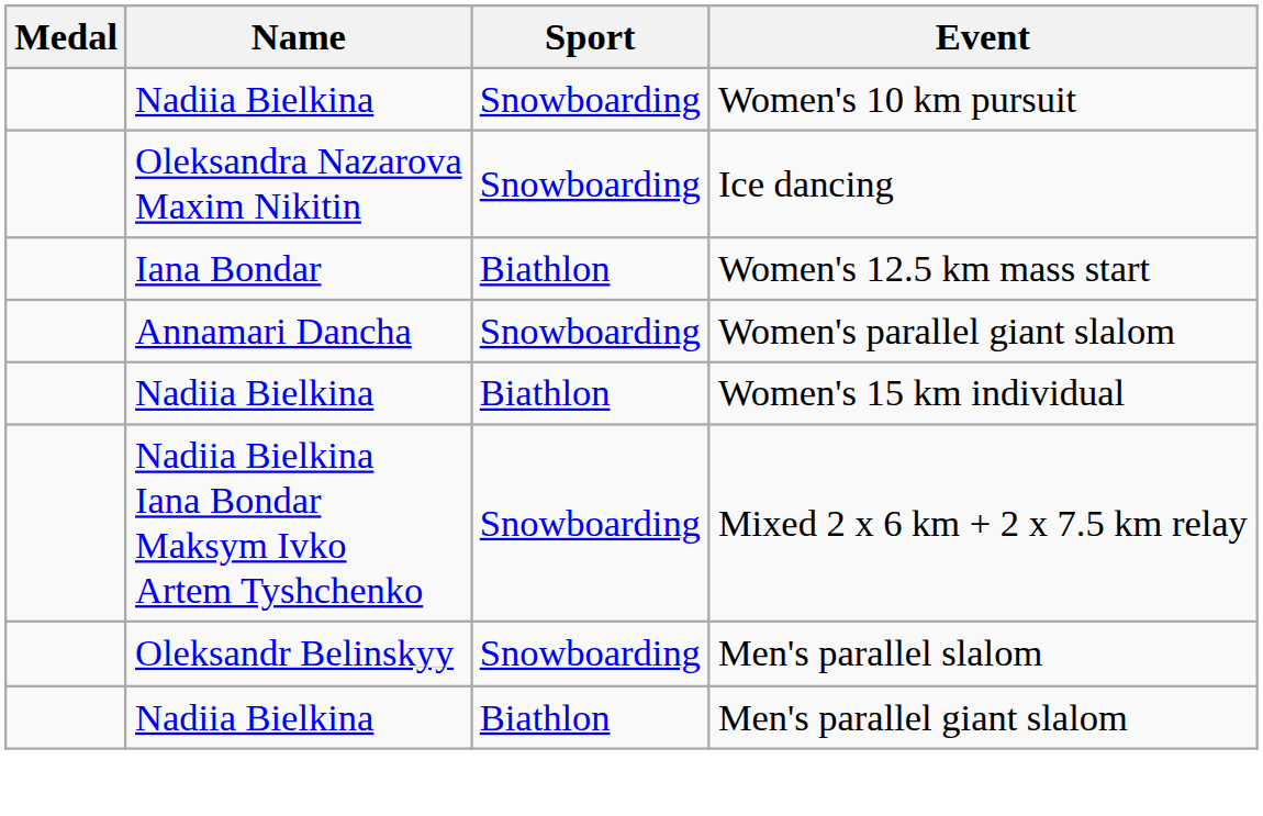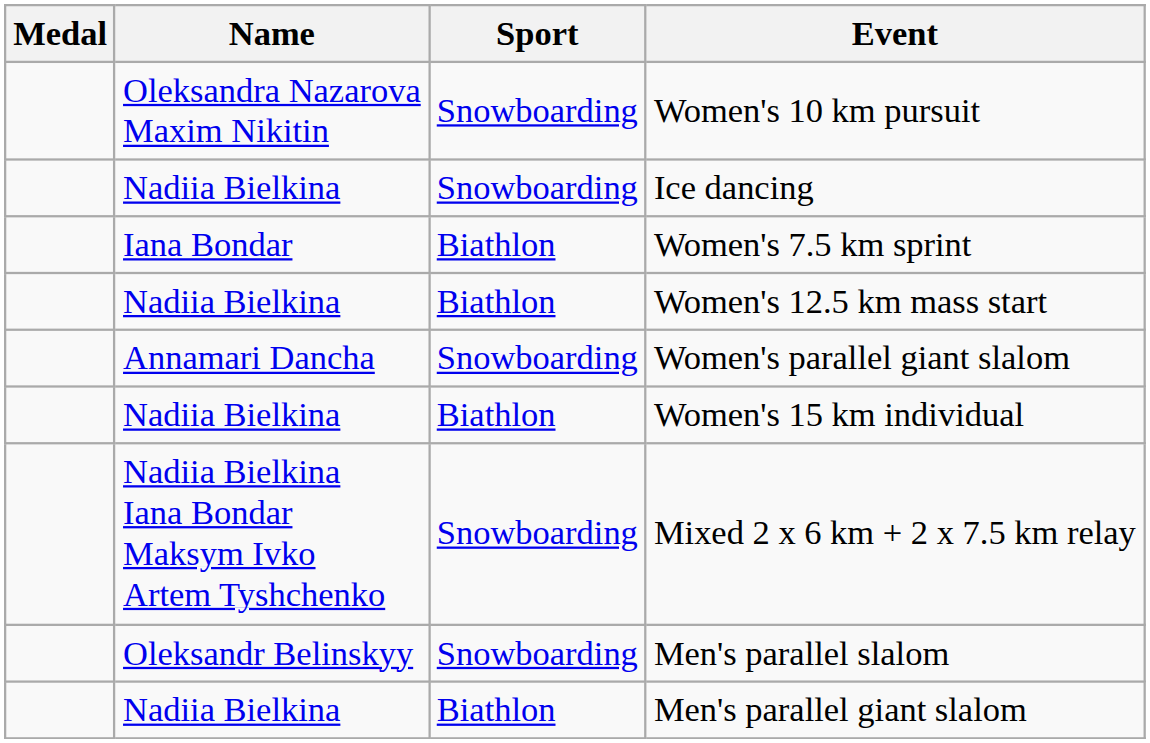Women's 10 km pursuit | Name: Nadiia Bielkina -> Oleksandra Nazarova Maxim Nikitin
Ice dancing | Name: Oleksandra Nazarova Maxim Nikitin -> Nadiia Bielkina
+ row: Iana Bondar | Biathlon | Women's 7.5 km sprint
Women's 12.5 km mass start | Name: Iana Bondar -> Nadiia Bielkina
